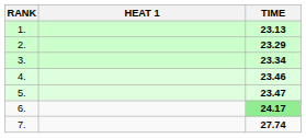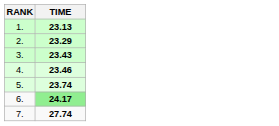- column: HEAT 1
3. | TIME: 23.34 -> 23.43
5. | TIME: 23.47 -> 23.74
